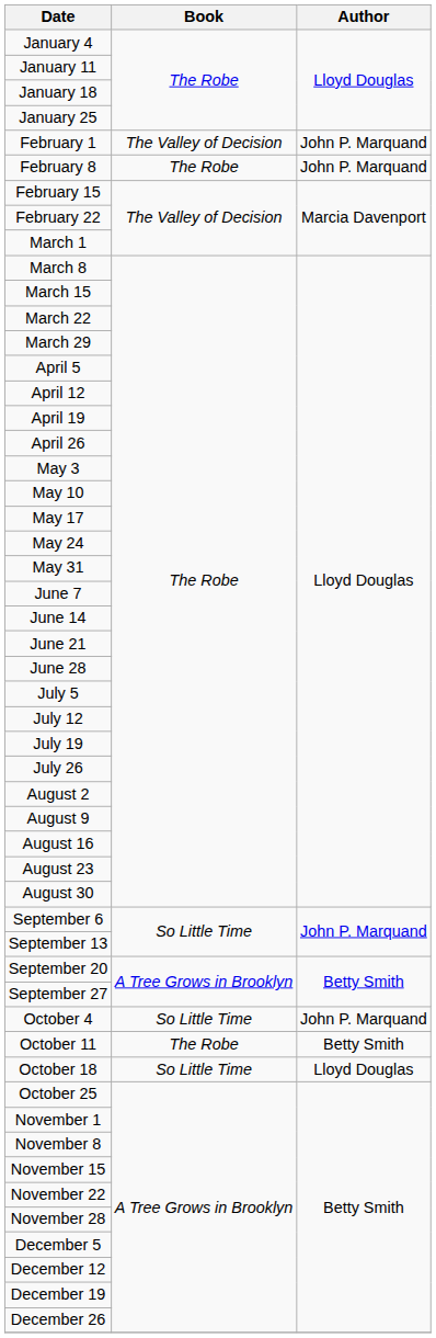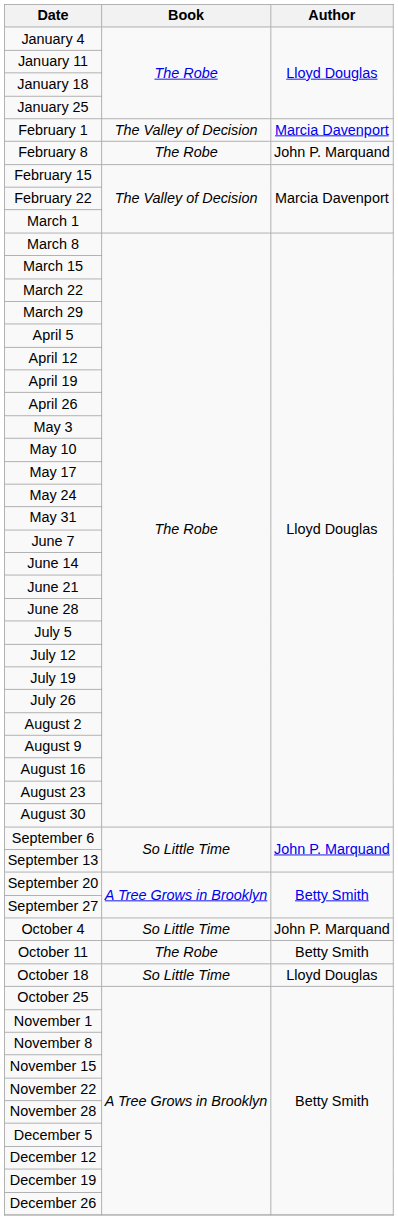February 1 | Author: John P. Marquand -> Marcia Davenport
